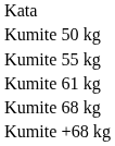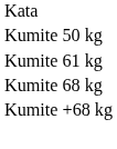- row: Kumite 55 kg
